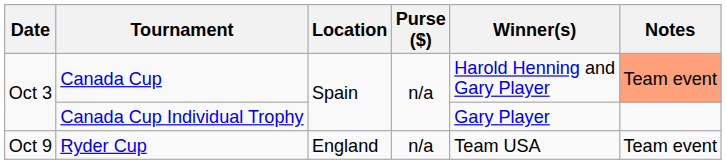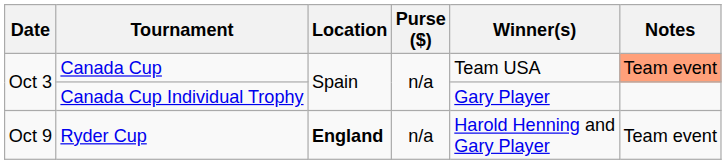Canada Cup | Winner(s): Harold Henning and Gary Player -> Team USA
Ryder Cup | Location: normal -> bold
Ryder Cup | Winner(s): Team USA -> Harold Henning and Gary Player
